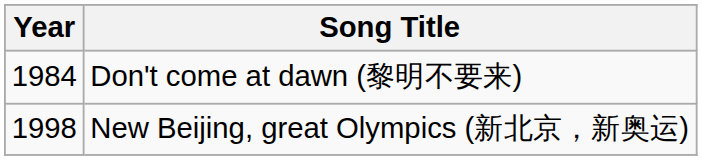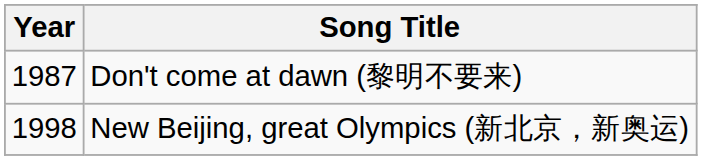Don't come at dawn (黎明不要来) | Year: 1984 -> 1987
